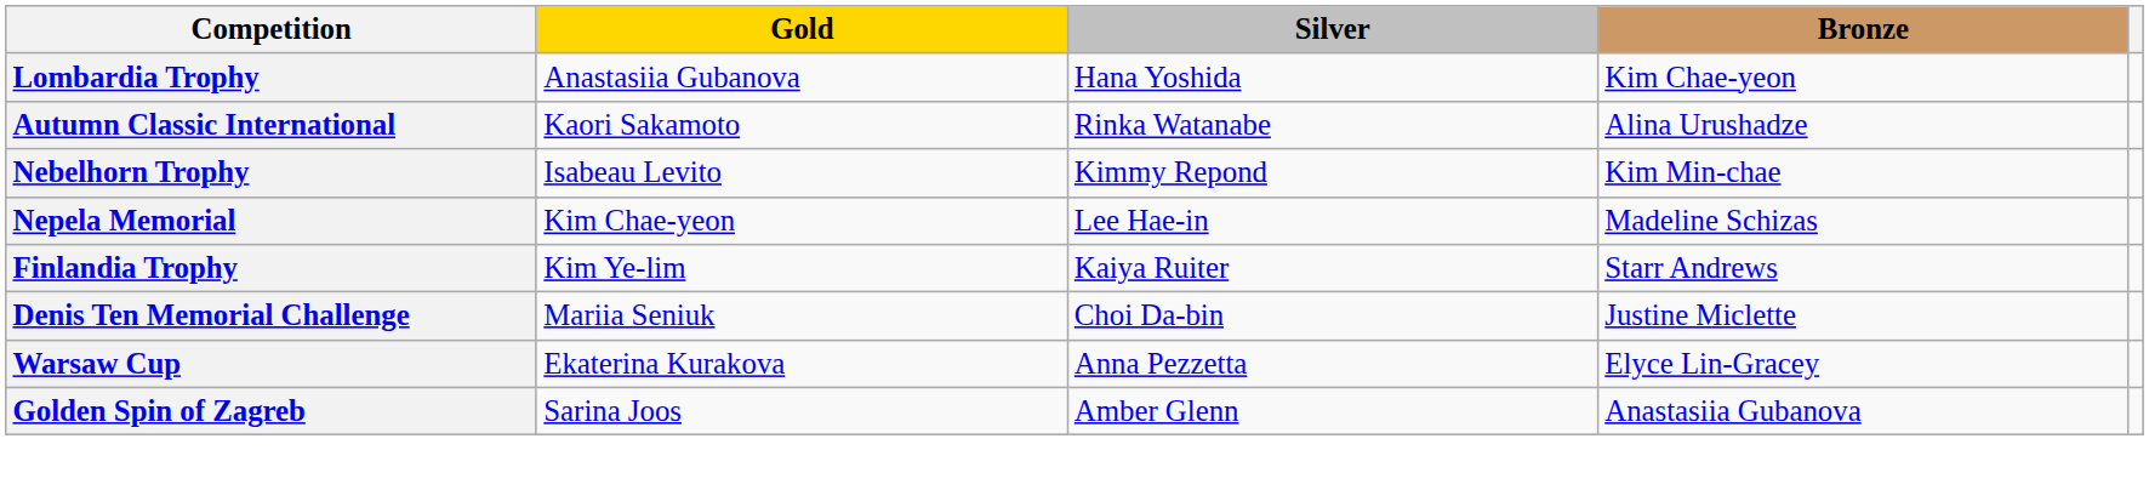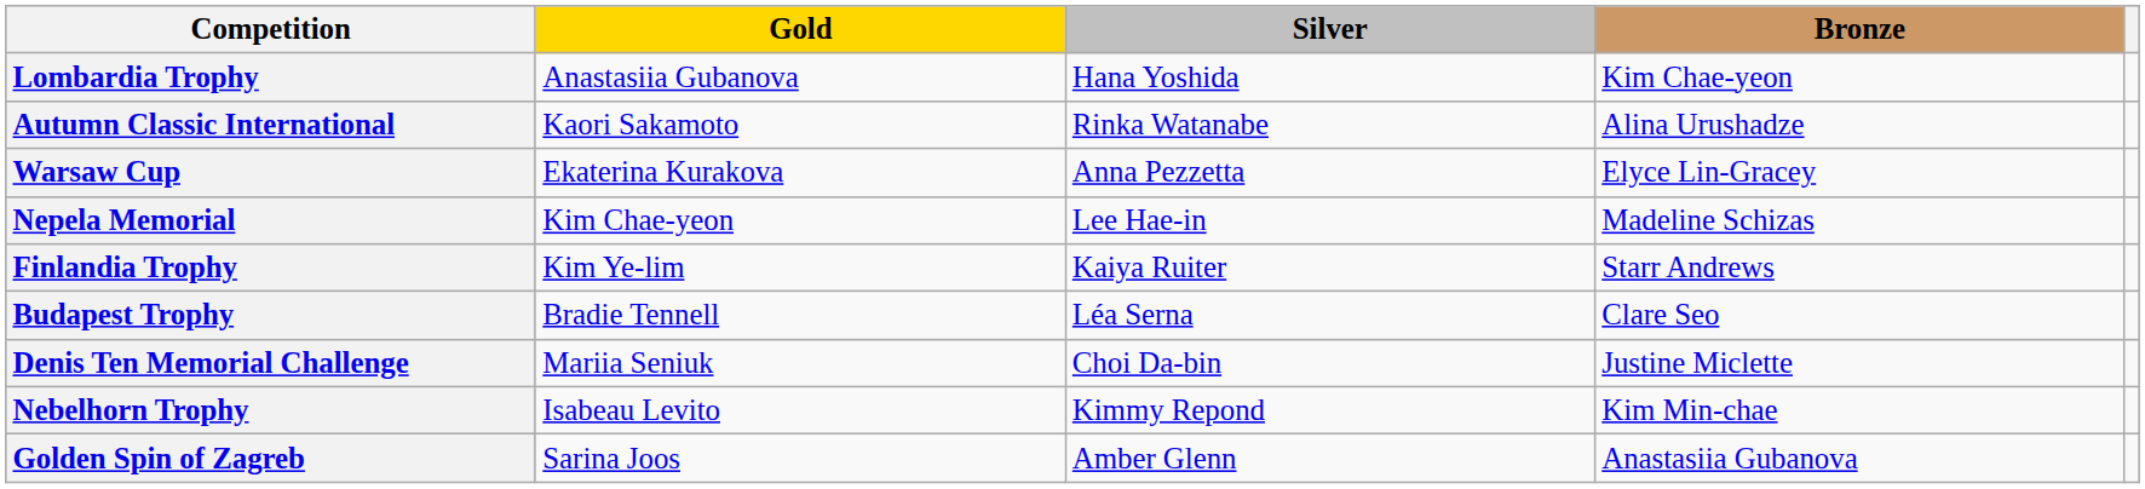rows swapped: Nebelhorn Trophy <-> Warsaw Cup
+ row: Budapest Trophy | Bradie Tennell | Léa Serna | Clare Seo
